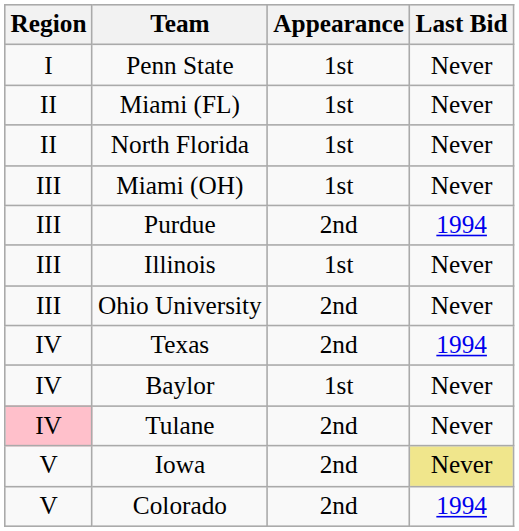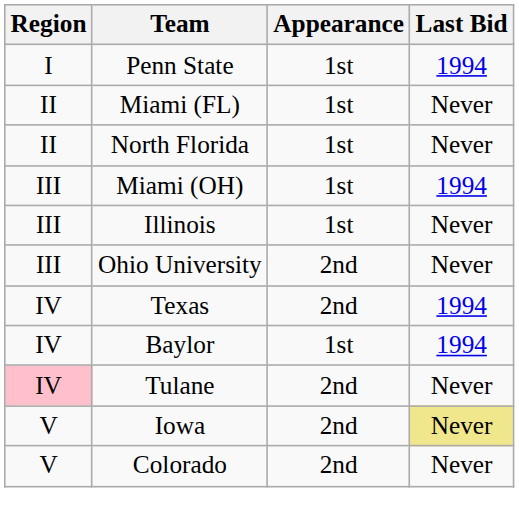Penn State | Last Bid: Never -> 1994
Miami (OH) | Last Bid: Never -> 1994
- row: III | Purdue | 2nd | 1994
Baylor | Last Bid: Never -> 1994
Colorado | Last Bid: 1994 -> Never
